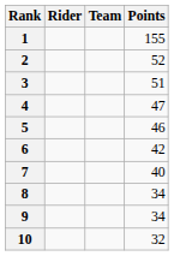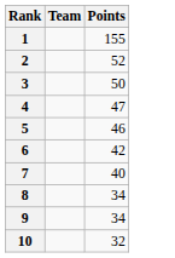- column: Rider
3 | Points: 51 -> 50
